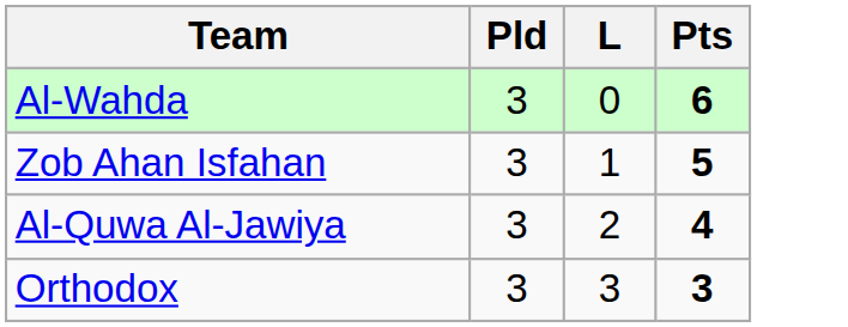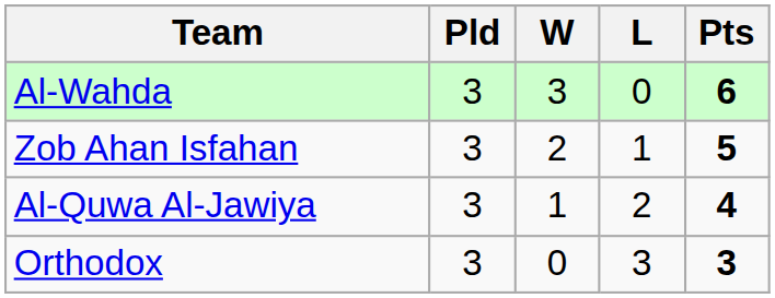+ column: W | 3 | 2 | 1 | 0
